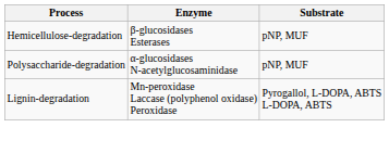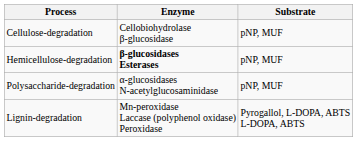+ row: Cellulose-degradation | Cellobiohydrolase β-glucosidase | pNP, MUF
Hemicellulose-degradation | Enzyme: normal -> bold
